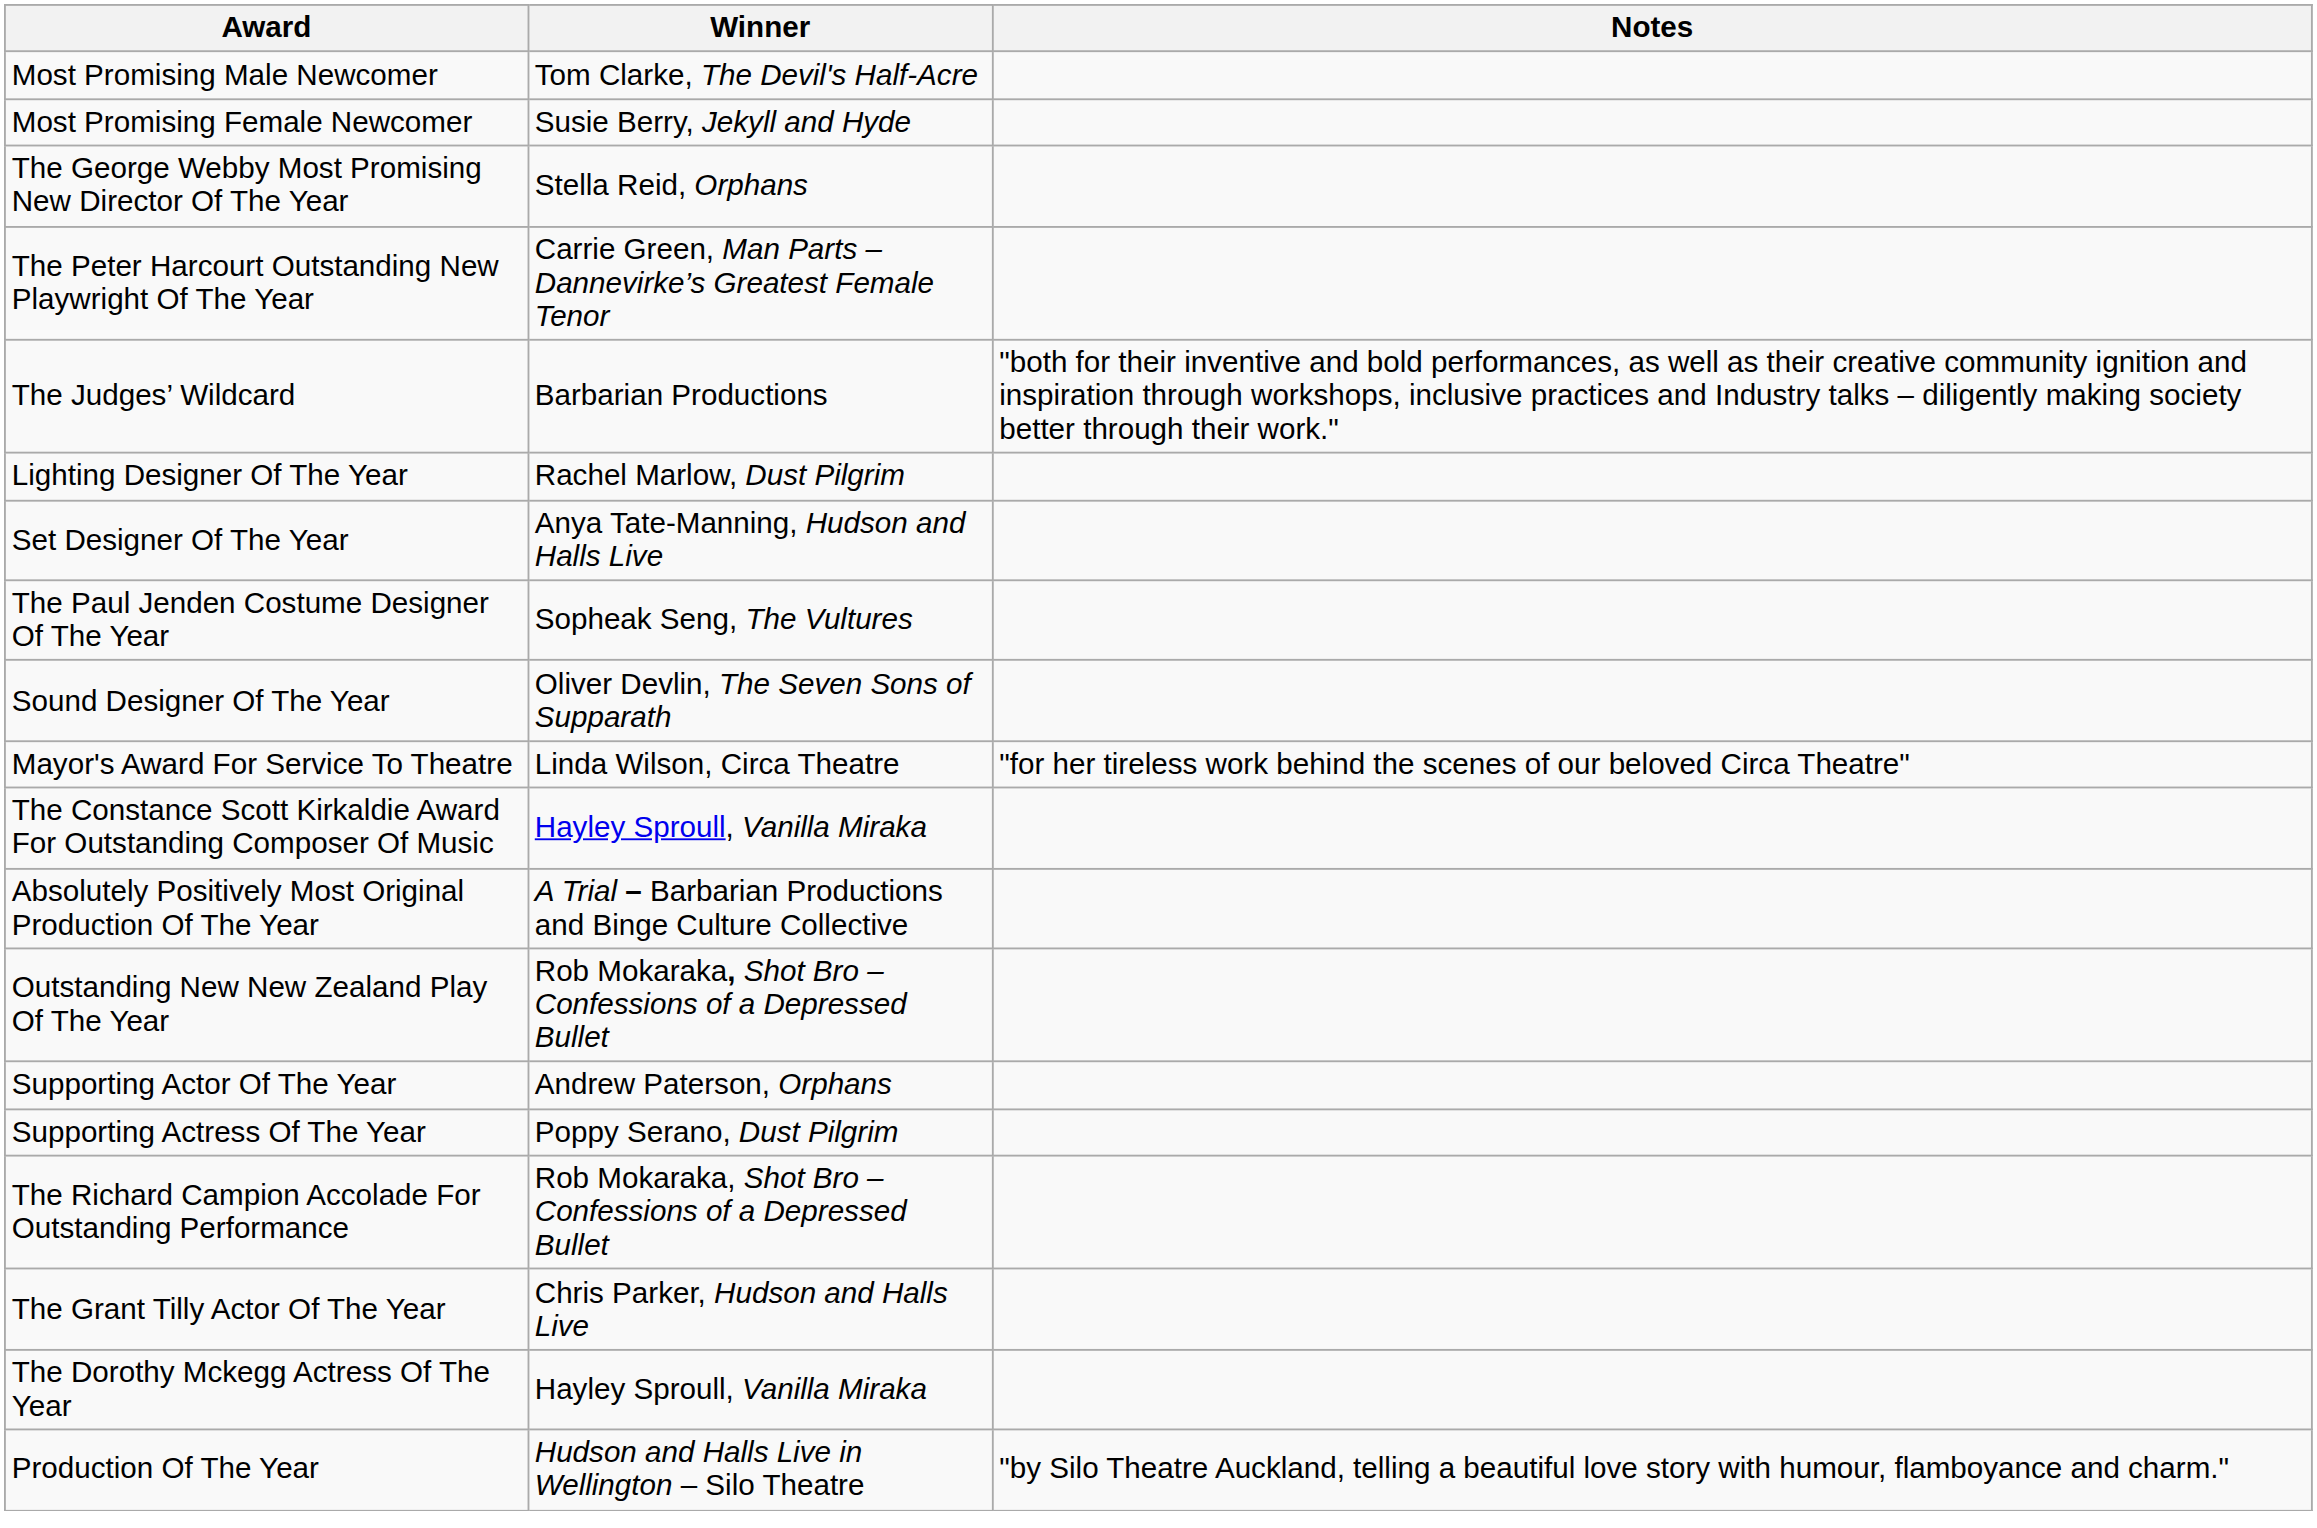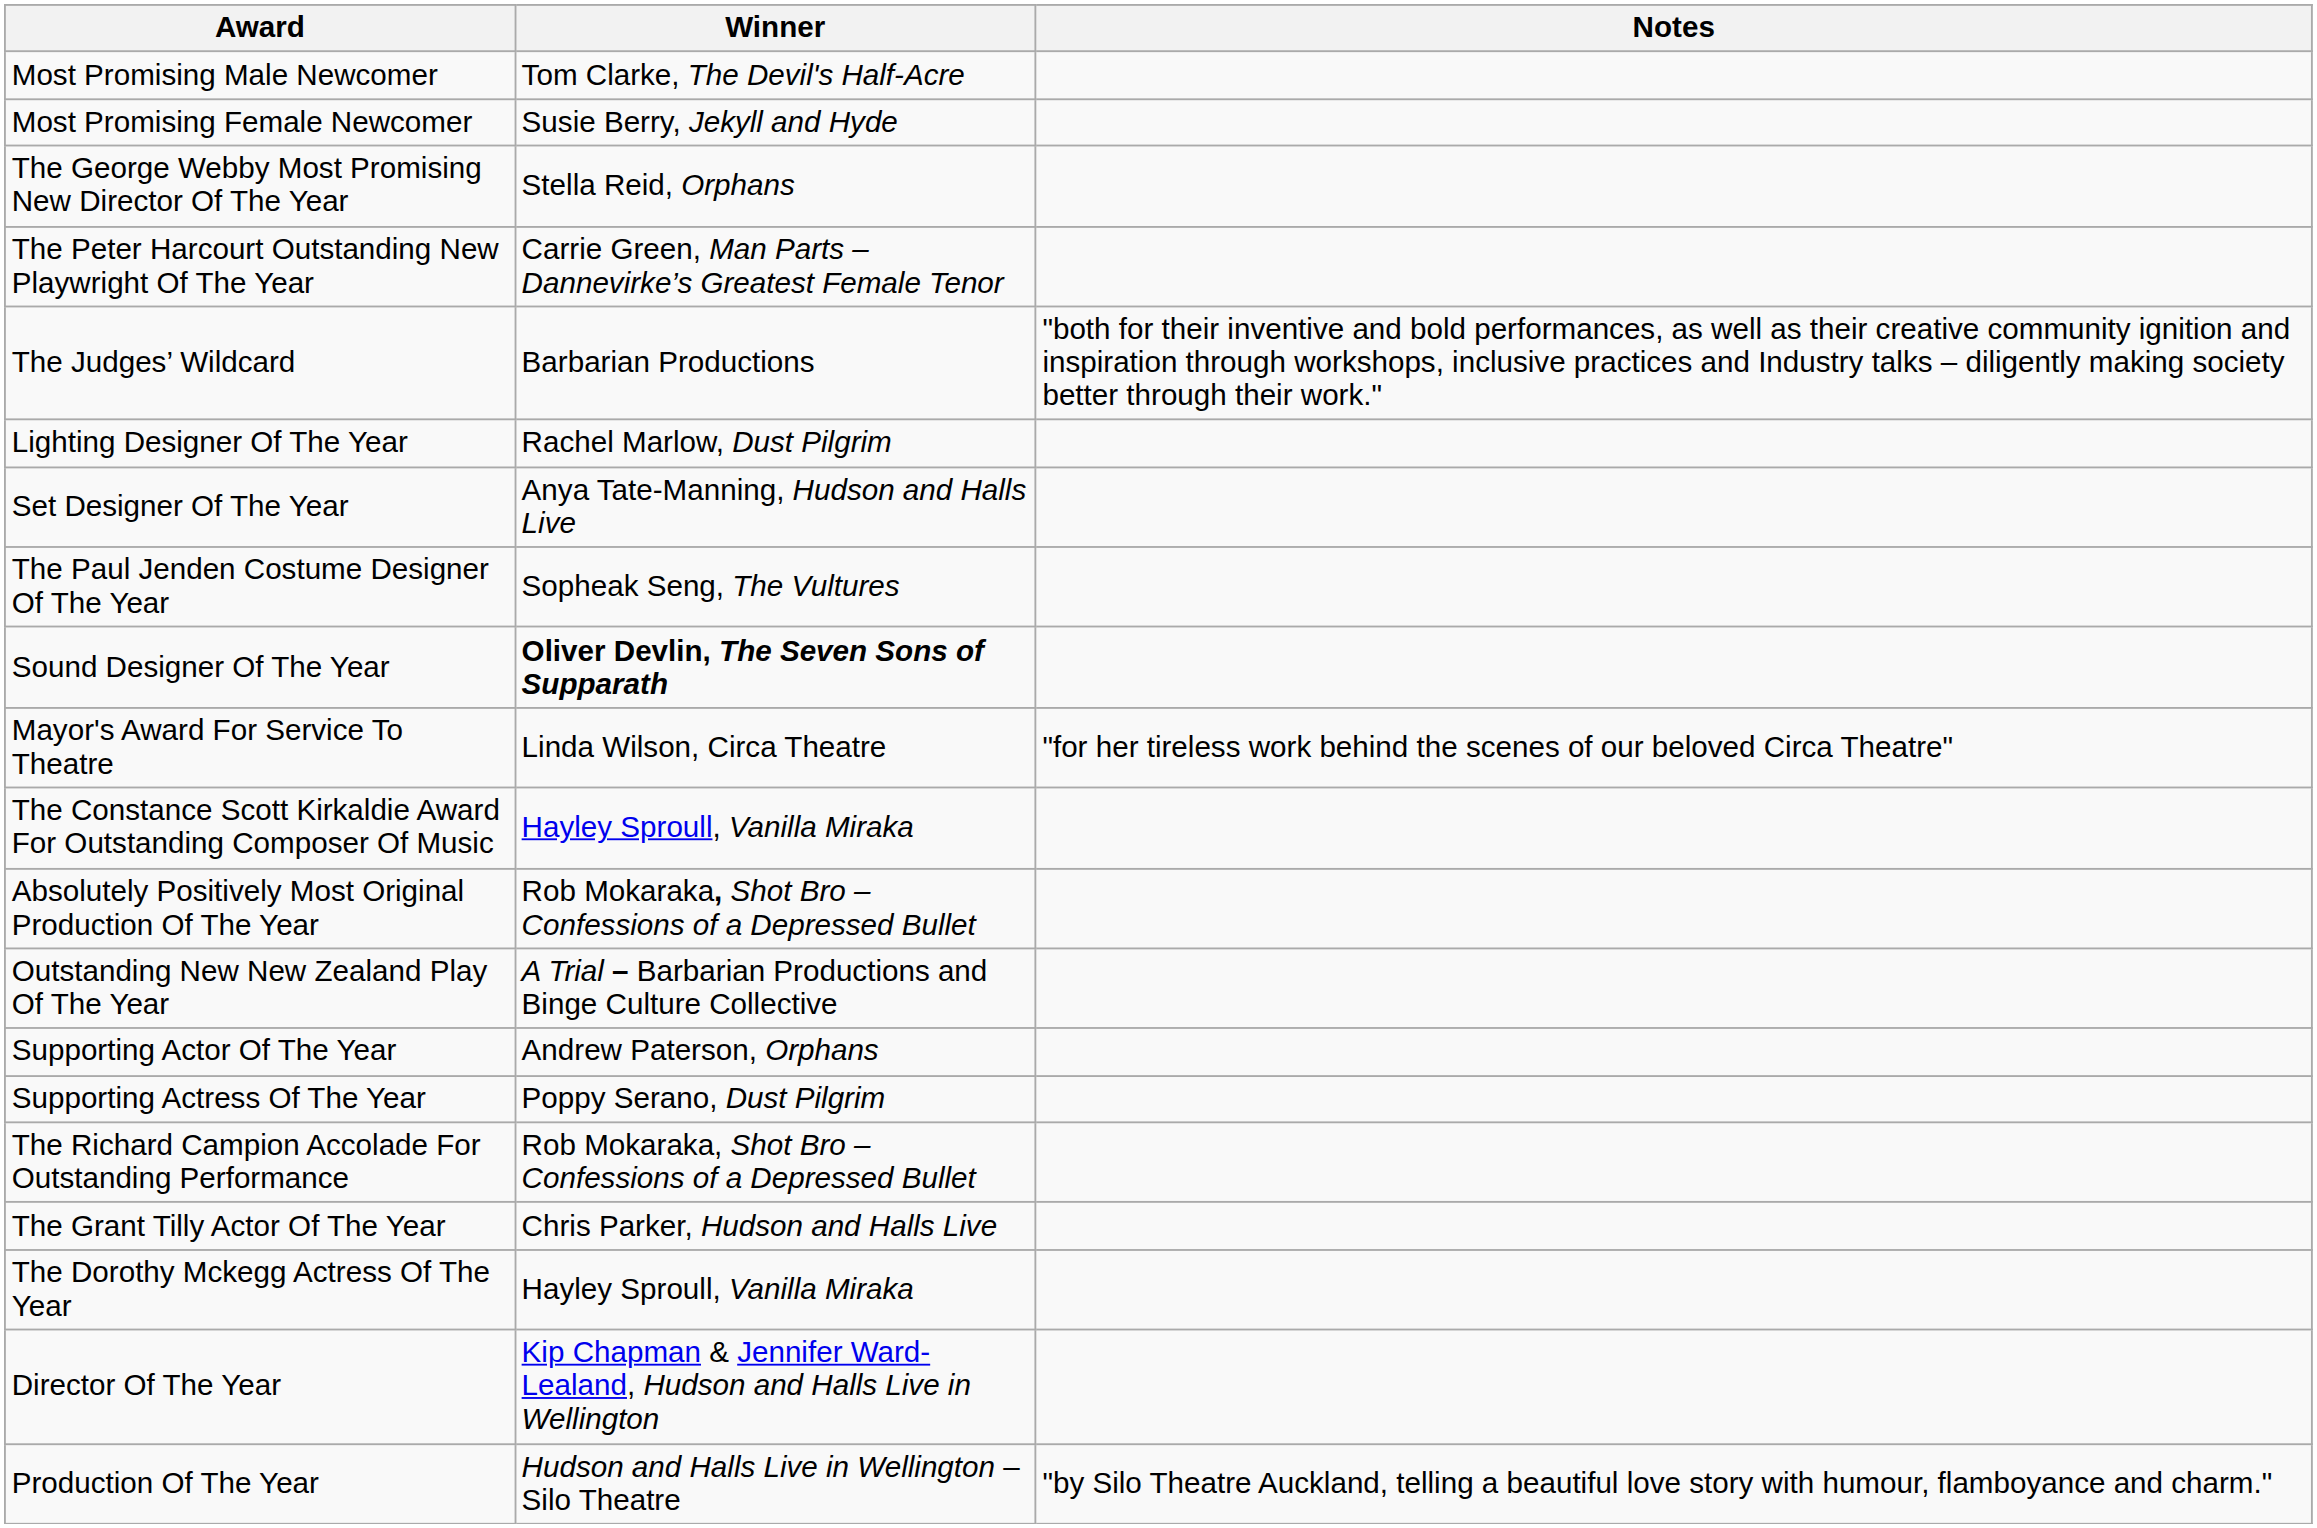Sound Designer Of The Year | Winner: normal -> bold
Absolutely Positively Most Original Production Of The Year | Winner: A Trial – Barbarian Productions and Binge Culture Collective -> Rob Mokaraka, Shot Bro – Confessions of a Depressed Bullet
Outstanding New New Zealand Play Of The Year | Winner: Rob Mokaraka, Shot Bro – Confessions of a Depressed Bullet -> A Trial – Barbarian Productions and Binge Culture Collective
+ row: Director Of The Year | Kip Chapman & Jennifer Ward-Lealand, Hudson and Halls Live in Wellington
